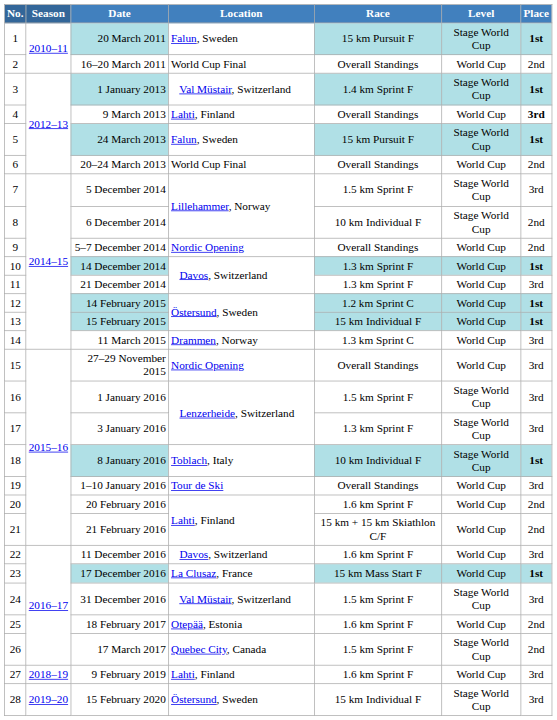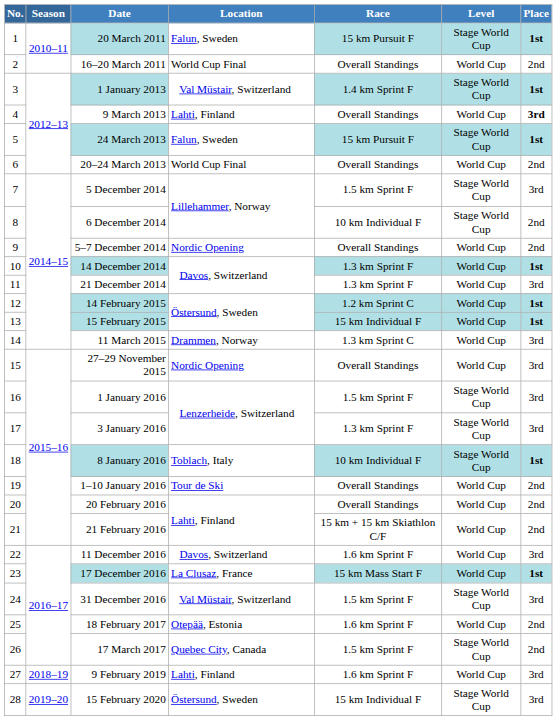1–10 January 2016 | Place: 3rd -> 2nd
20 February 2016 | Race: 1.6 km Sprint F -> Overall Standings
